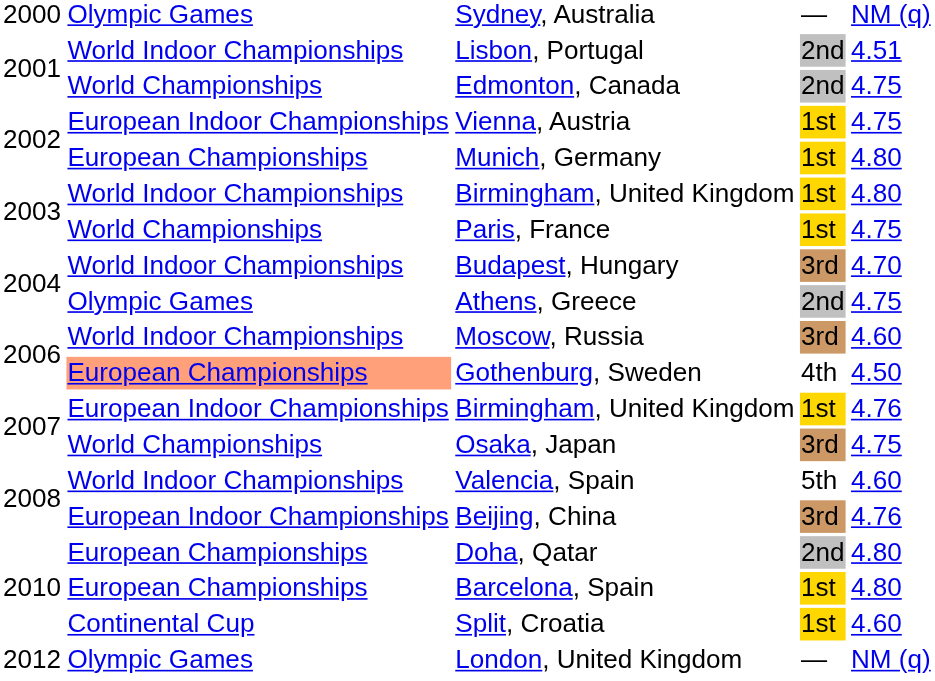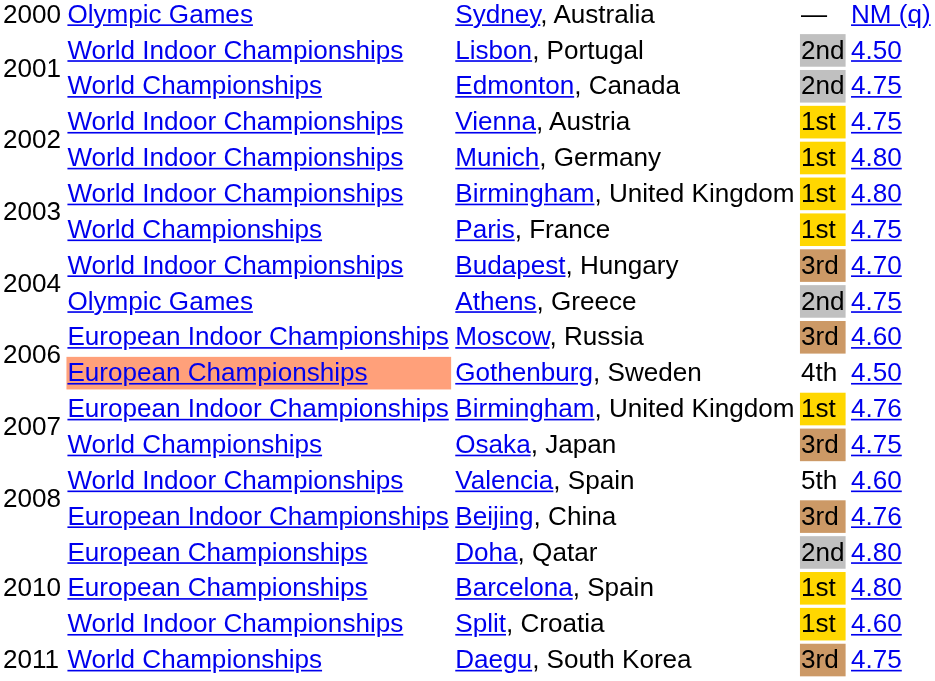Lisbon, Portugal | column 5: 4.51 -> 4.50
Vienna, Austria | column 2: European Indoor Championships -> World Indoor Championships
Munich, Germany | column 2: European Championships -> World Indoor Championships
Moscow, Russia | column 2: World Indoor Championships -> European Indoor Championships
Split, Croatia | column 2: Continental Cup -> World Indoor Championships
+ row: 2011 | World Championships | Daegu, South Korea | 3rd | 4.75
- row: 2012 | Olympic Games | London, United Kingdom | — | NM (q)
